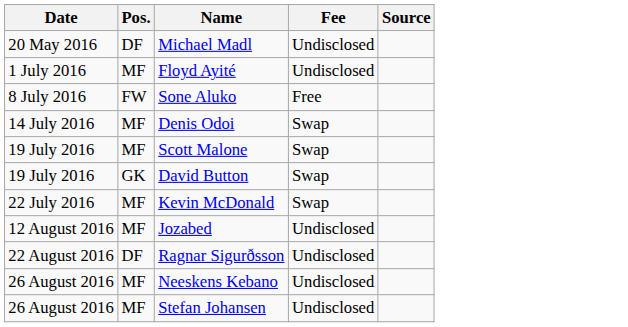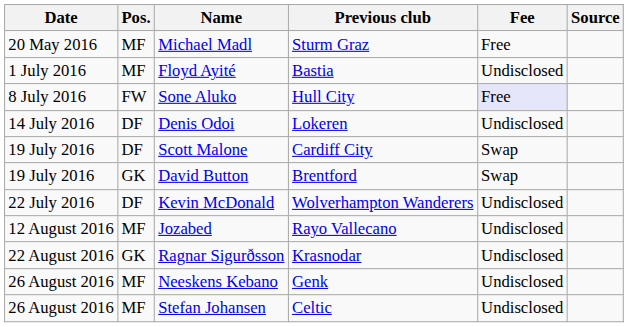+ column: Previous club | Sturm Graz | Bastia | Hull City | Lokeren | Cardiff City | Brentford | Wolverhampton Wanderers | Rayo Vallecano | Krasnodar | Genk | Celtic
Michael Madl | Pos.: DF -> MF
Michael Madl | Fee: Undisclosed -> Free
Sone Aluko | Fee: no background -> lavender background
Denis Odoi | Pos.: MF -> DF
Denis Odoi | Fee: Swap -> Undisclosed
Scott Malone | Pos.: MF -> DF
Kevin McDonald | Pos.: MF -> DF
Kevin McDonald | Fee: Swap -> Undisclosed
Ragnar Sigurðsson | Pos.: DF -> GK
